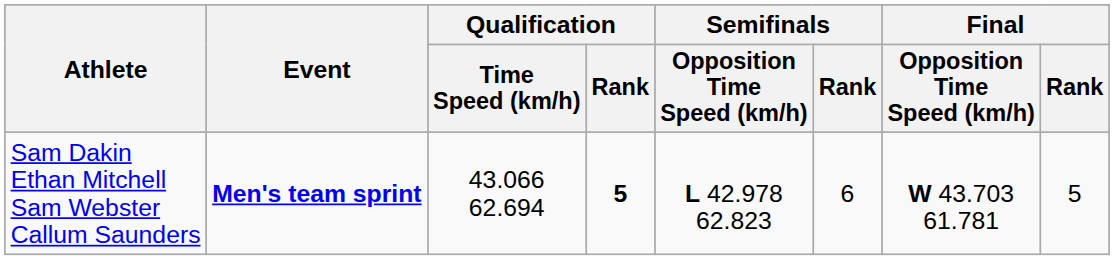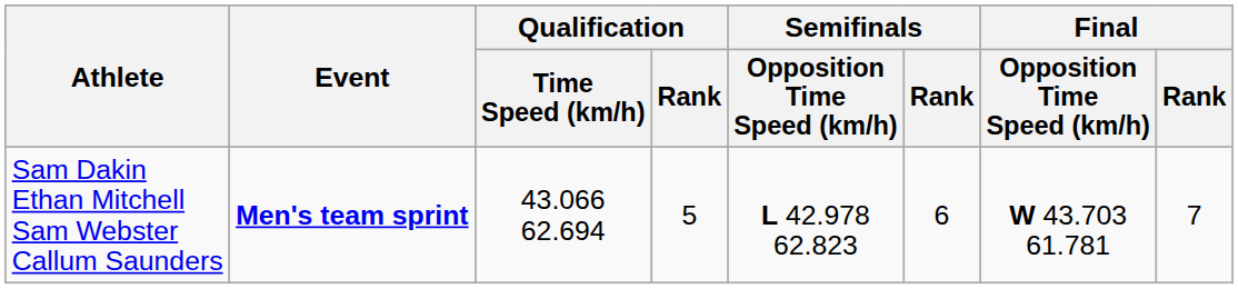Sam Dakin Ethan Mitchell Sam Webster Callum Saunders | Qualification / Rank: bold -> normal
Sam Dakin Ethan Mitchell Sam Webster Callum Saunders | Final / Rank: 5 -> 7
